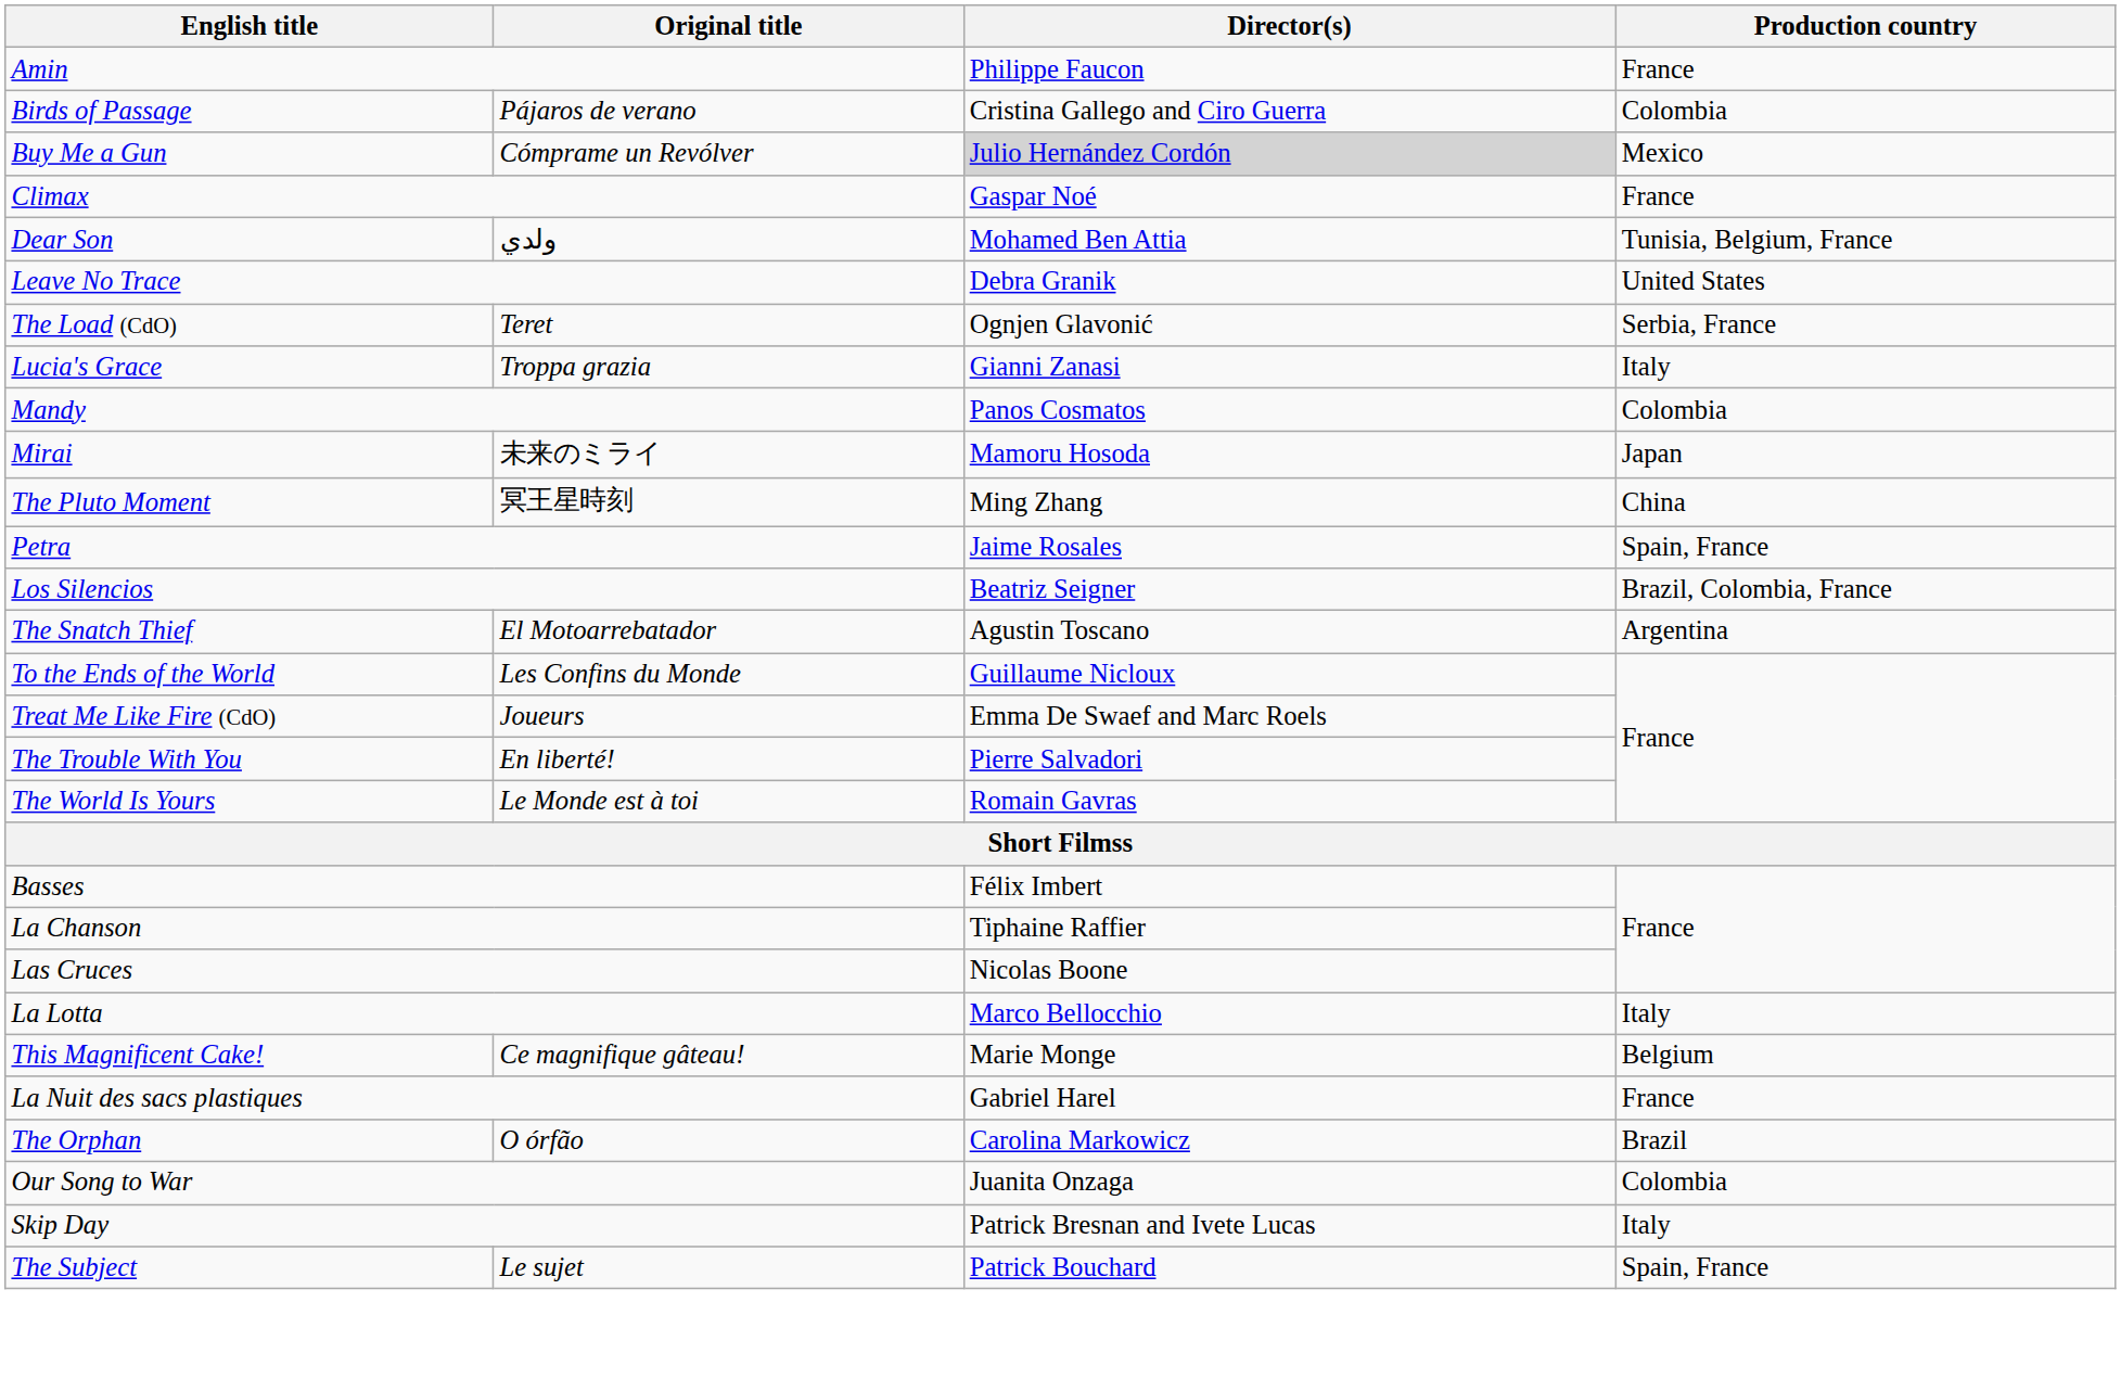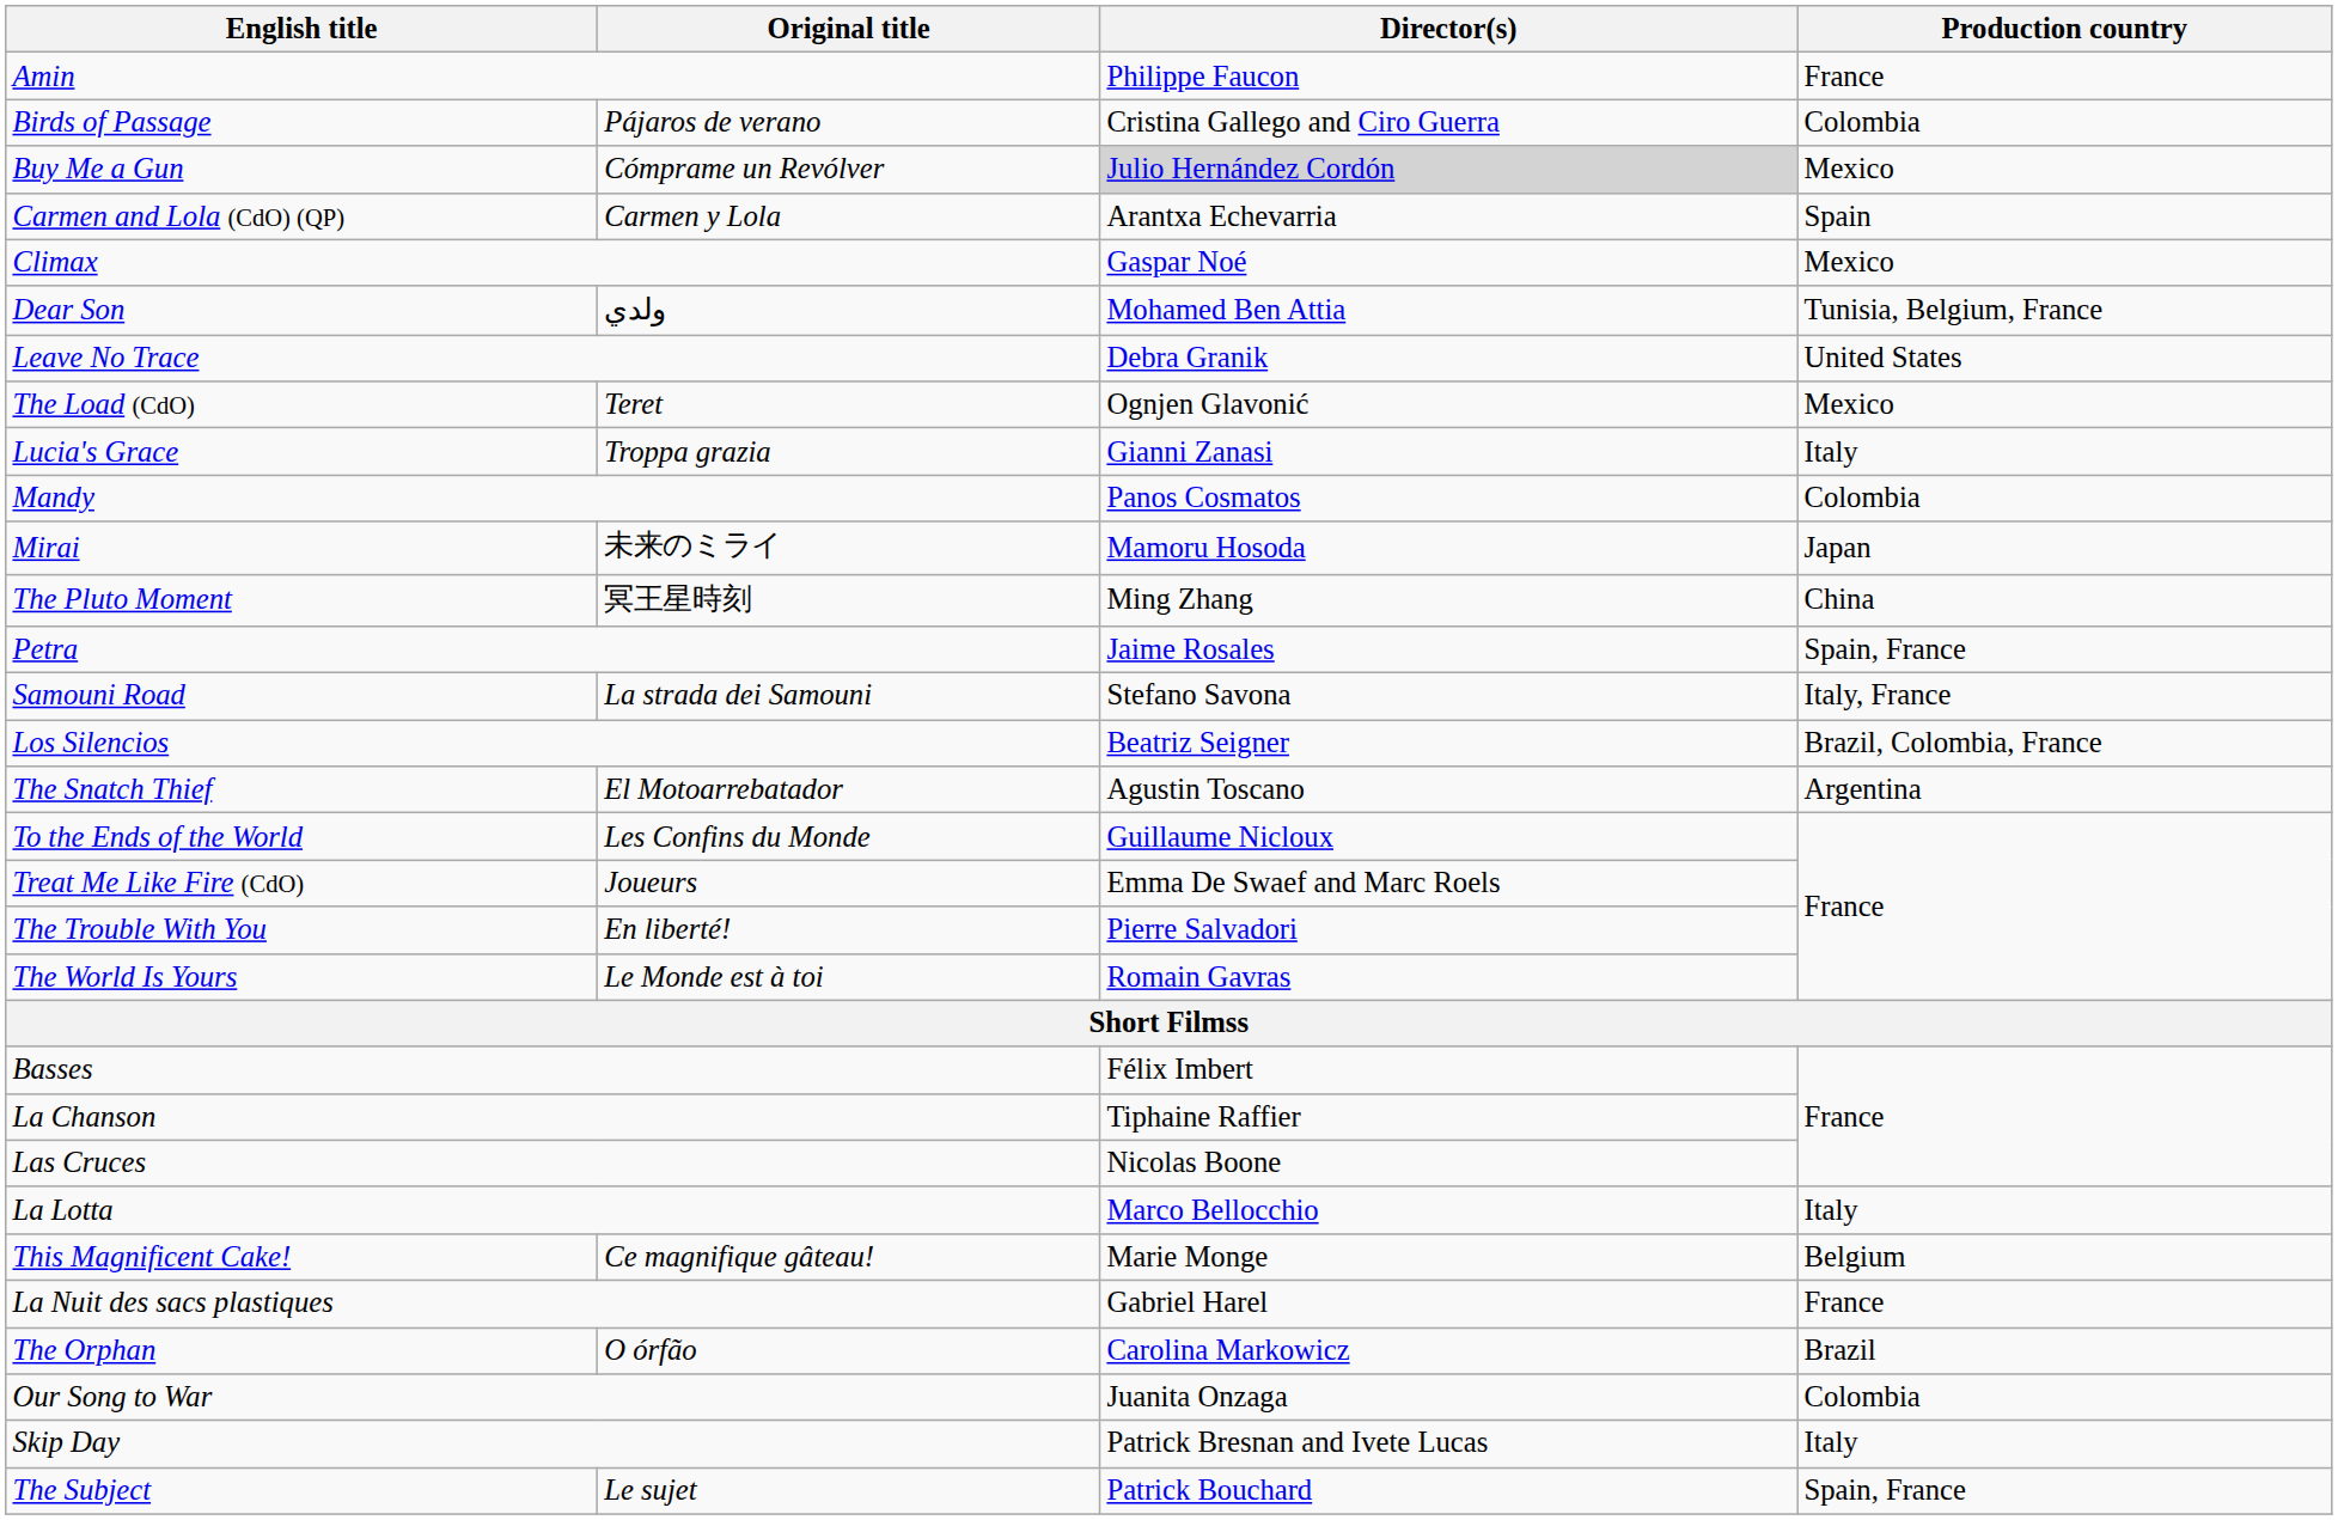+ row: Carmen and Lola (CdO) (QP) | Carmen y Lola | Arantxa Echevarria | Spain
Climax | Production country: France -> Mexico
The Load (CdO) | Production country: Serbia, France -> Mexico
+ row: Samouni Road | La strada dei Samouni | Stefano Savona | Italy, France
